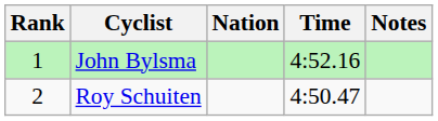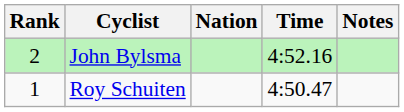John Bylsma | Rank: 1 -> 2
Roy Schuiten | Rank: 2 -> 1
